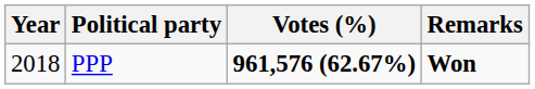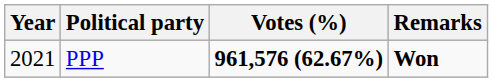PPP | Year: 2018 -> 2021
